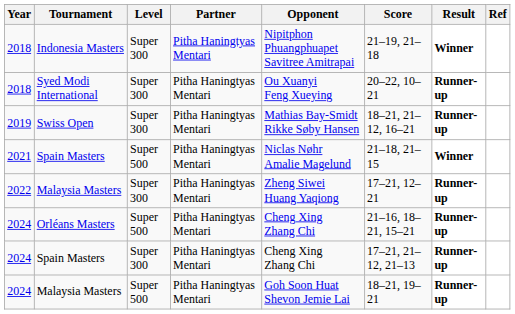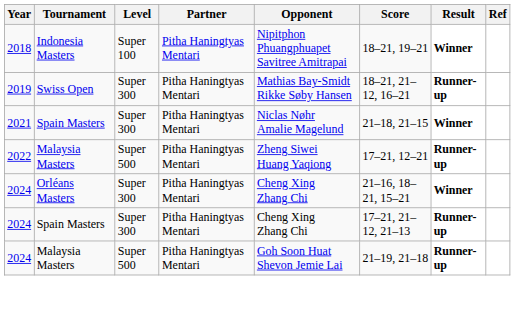Indonesia Masters | Level: Super 300 -> Super 100
Indonesia Masters | Score: 21–19, 21–18 -> 18–21, 19–21
- row: 2018 | Syed Modi International | Super 300 | Pitha Haningtyas Mentari | Ou Xuanyi Feng Xueying | 20–22, 10–21 | Runner-up
2021 / Spain Masters | Level: Super 500 -> Super 300
2022 / Malaysia Masters | Level: Super 300 -> Super 500
Orléans Masters | Level: Super 500 -> Super 300
Orléans Masters | Result: Runner-up -> Winner
2024 / Malaysia Masters | Score: 18–21, 19–21 -> 21–19, 21–18
